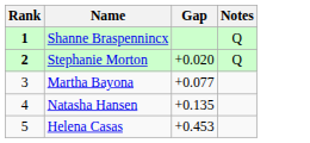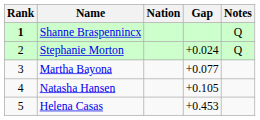+ column: Nation
Stephanie Morton | Rank: bold -> normal
Stephanie Morton | Gap: +0.020 -> +0.024
Natasha Hansen | Gap: +0.135 -> +0.105
